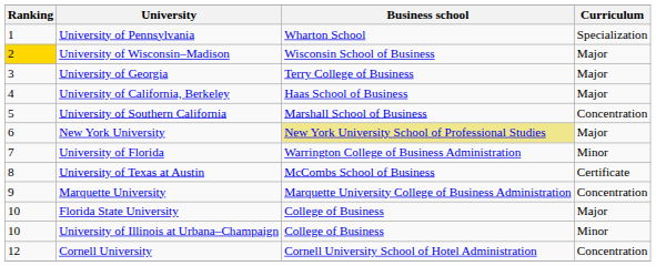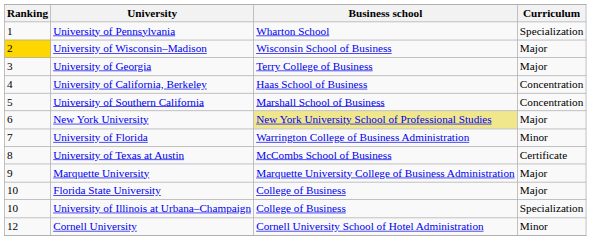University of California, Berkeley | Curriculum: Major -> Concentration
Marquette University | Curriculum: Concentration -> Major
University of Illinois at Urbana–Champaign | Curriculum: Minor -> Specialization
Cornell University | Curriculum: Concentration -> Minor
